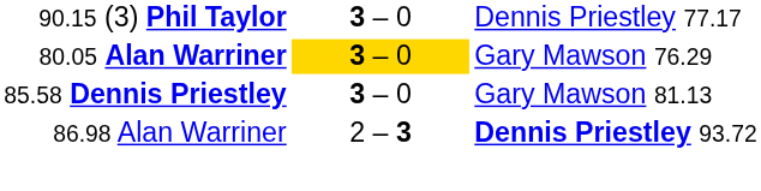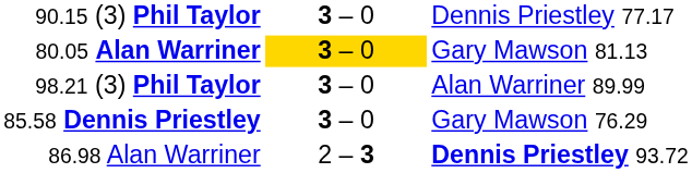80.05 Alan Warriner | column 3: Gary Mawson 76.29 -> Gary Mawson 81.13
+ row: 98.21 (3) Phil Taylor | 3 – 0 | Alan Warriner 89.99
85.58 Dennis Priestley | column 3: Gary Mawson 81.13 -> Gary Mawson 76.29
